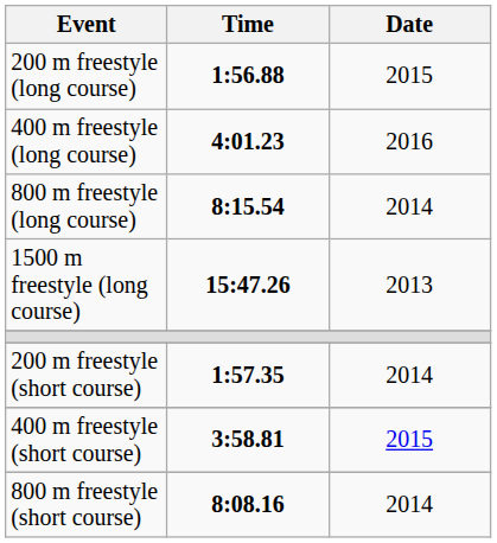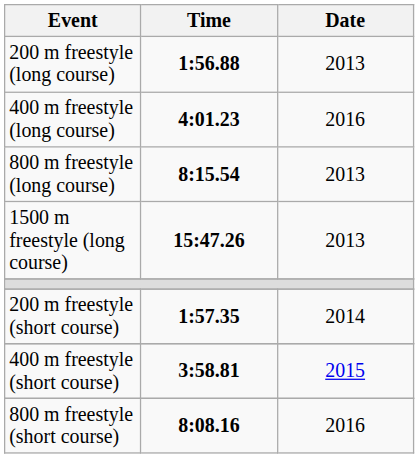200 m freestyle (long course) | Date: 2015 -> 2013
800 m freestyle (long course) | Date: 2014 -> 2013
800 m freestyle (short course) | Date: 2014 -> 2016
